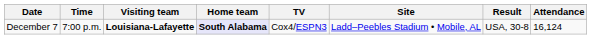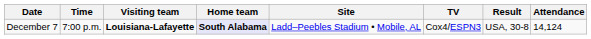columns swapped: Site <-> TV
December 7 | Attendance: 16,124 -> 14,124
